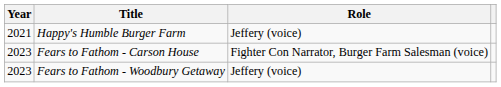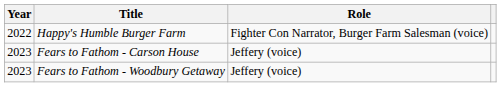Happy's Humble Burger Farm | Year: 2021 -> 2022
Happy's Humble Burger Farm | Role: Jeffery (voice) -> Fighter Con Narrator, Burger Farm Salesman (voice)
Fears to Fathom - Carson House | Role: Fighter Con Narrator, Burger Farm Salesman (voice) -> Jeffery (voice)
